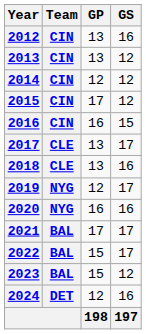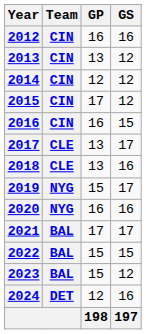2012 | GP: 13 -> 16
2019 | GP: 12 -> 15
2022 | GS: 17 -> 15
